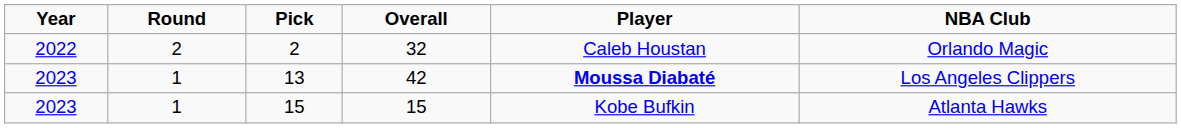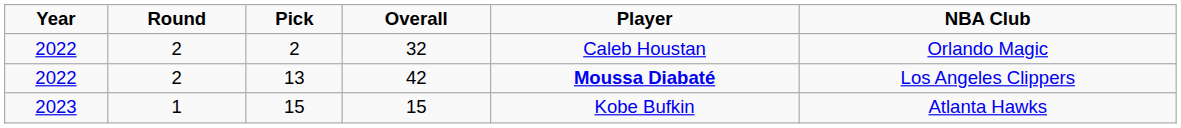13 | Year: 2023 -> 2022
13 | Round: 1 -> 2
